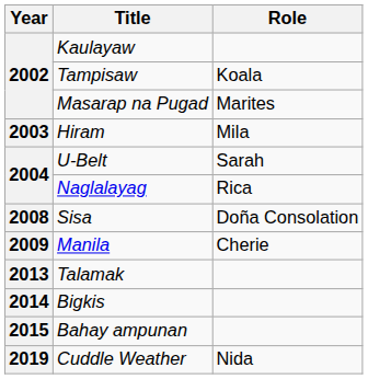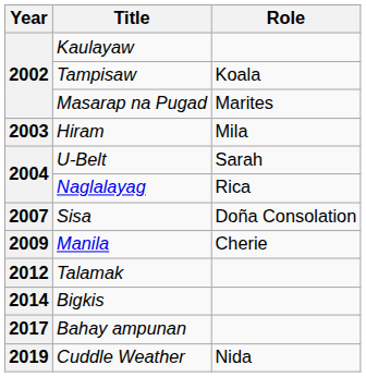Sisa | Year: 2008 -> 2007
Talamak | Year: 2013 -> 2012
Bahay ampunan | Year: 2015 -> 2017
